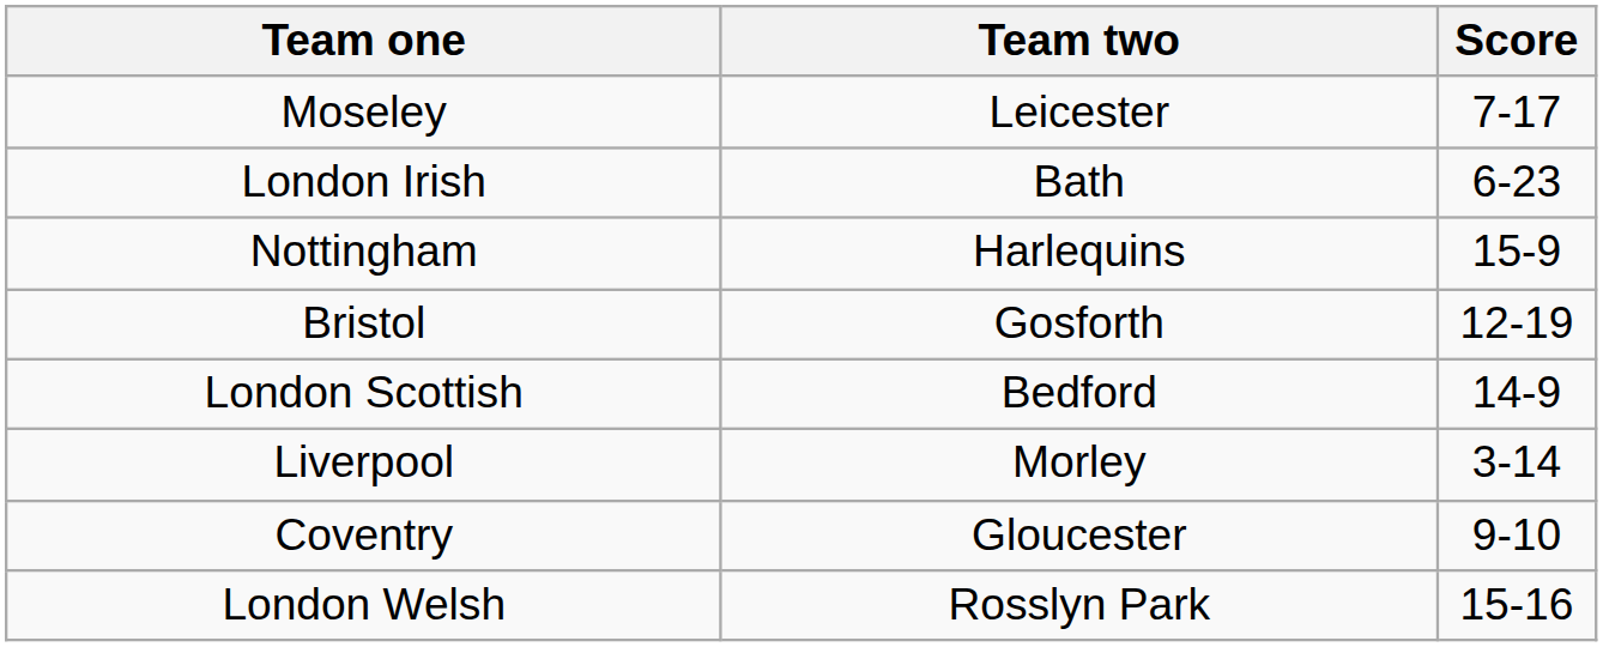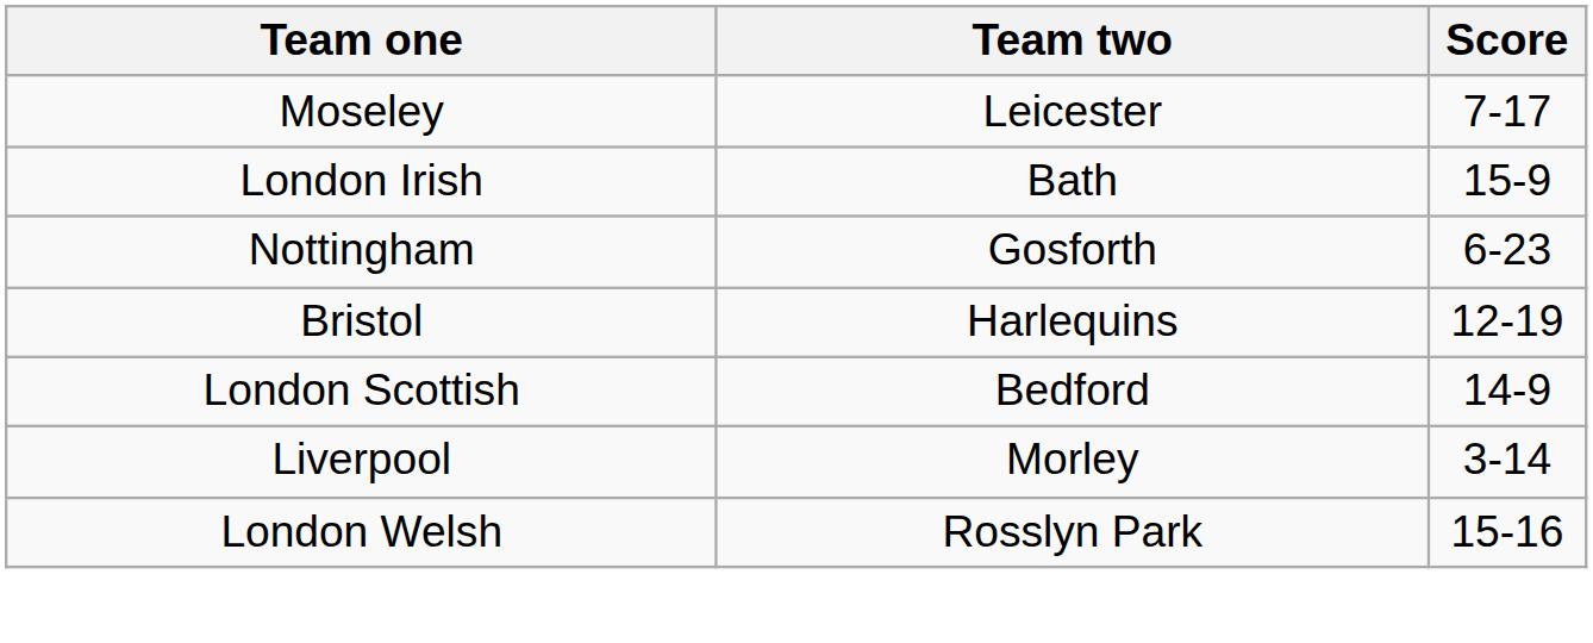London Irish | Score: 6-23 -> 15-9
Nottingham | Team two: Harlequins -> Gosforth
Nottingham | Score: 15-9 -> 6-23
Bristol | Team two: Gosforth -> Harlequins
- row: Coventry | Gloucester | 9-10
